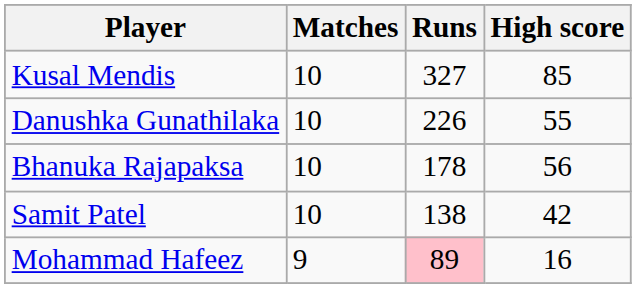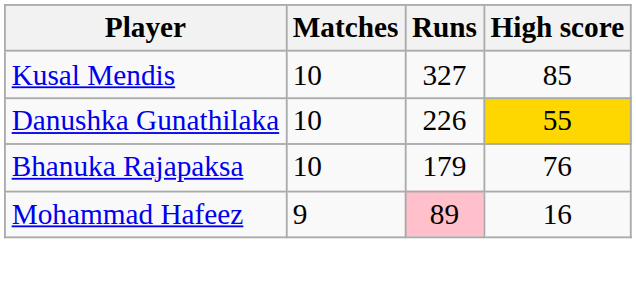Danushka Gunathilaka | High score: no background -> gold background
Bhanuka Rajapaksa | Runs: 178 -> 179
Bhanuka Rajapaksa | High score: 56 -> 76
- row: Samit Patel | 10 | 138 | 42
